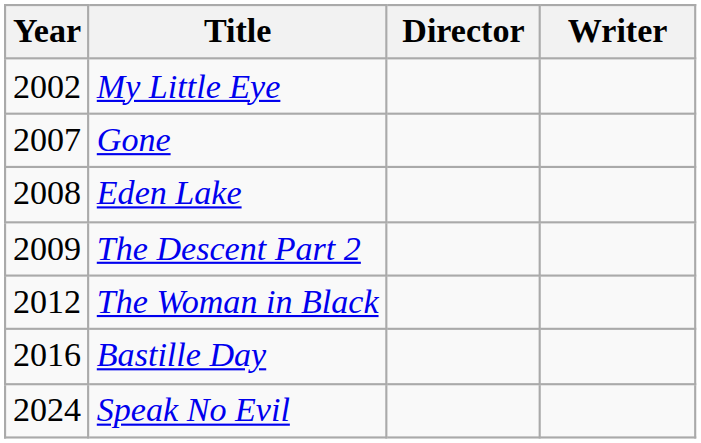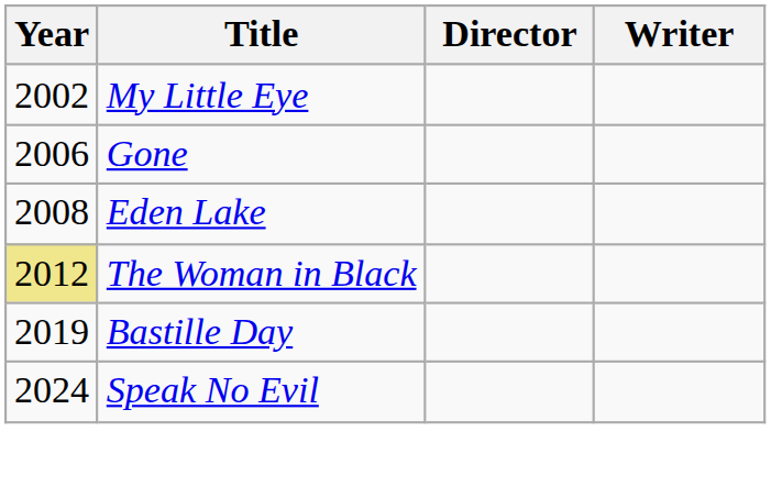Gone | Year: 2007 -> 2006
- row: 2009 | The Descent Part 2
The Woman in Black | Year: no background -> khaki background
Bastille Day | Year: 2016 -> 2019
